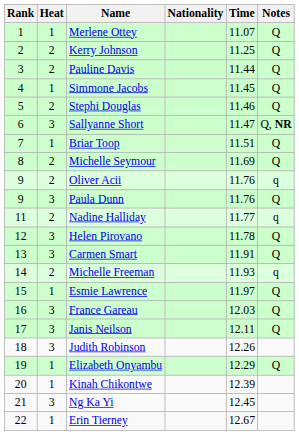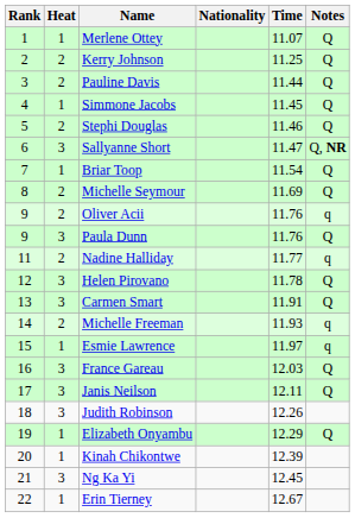Briar Toop | Time: 11.51 -> 11.54
Esmie Lawrence | Notes: Q -> q
